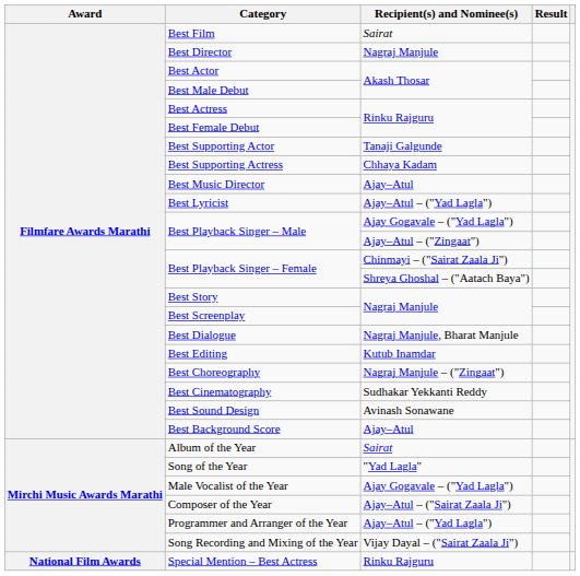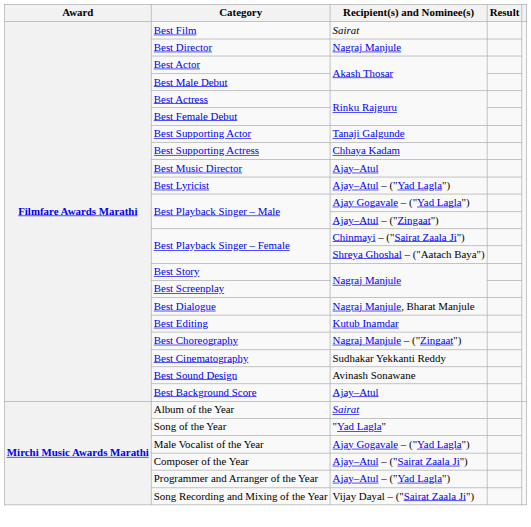- row: National Film Awards | Special Mention – Best Actress | Rinku Rajguru
